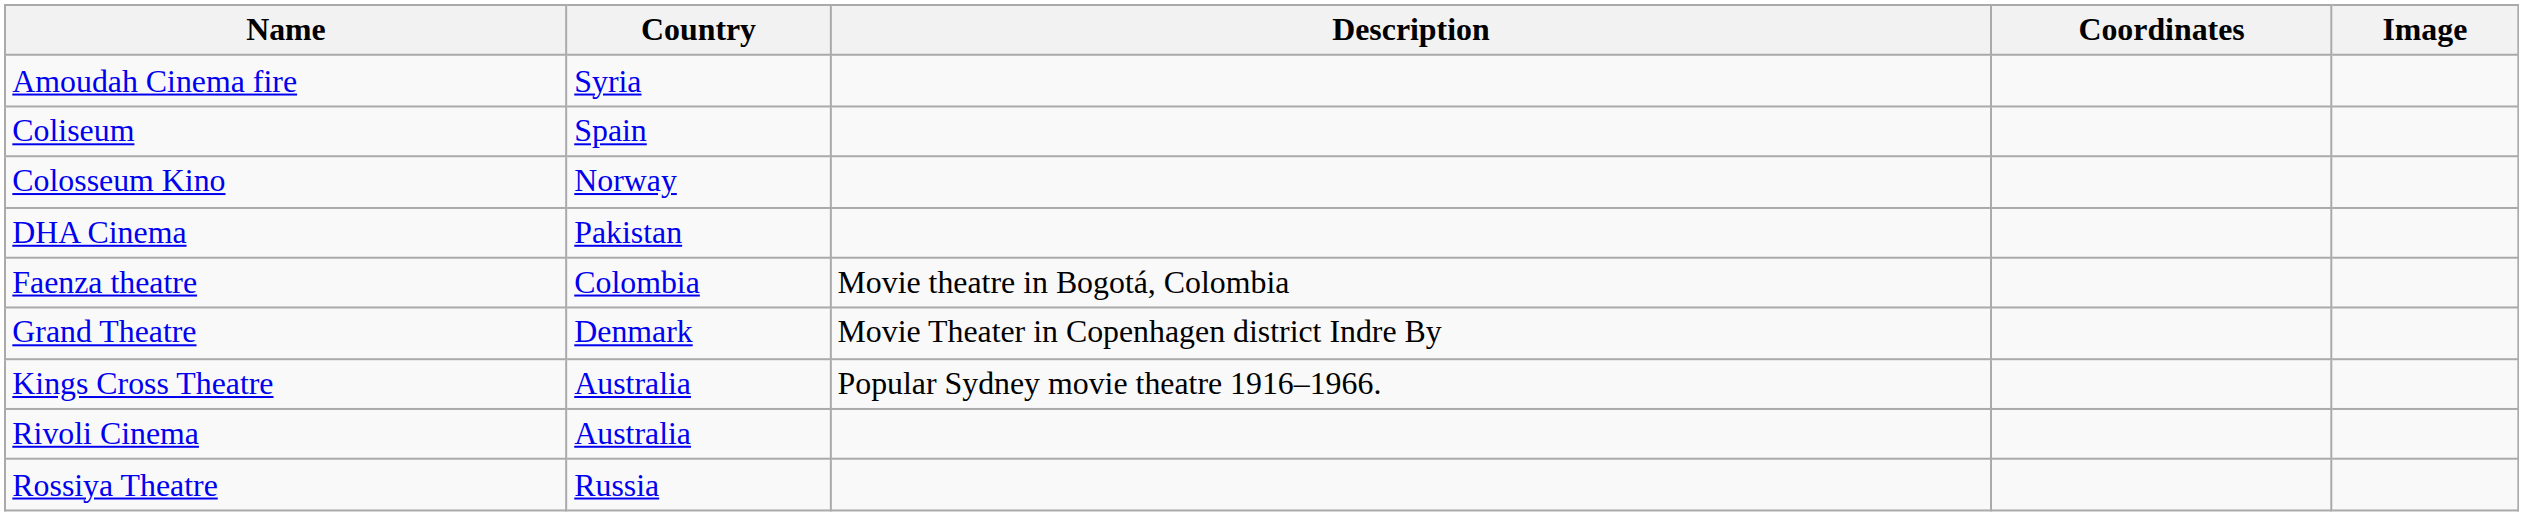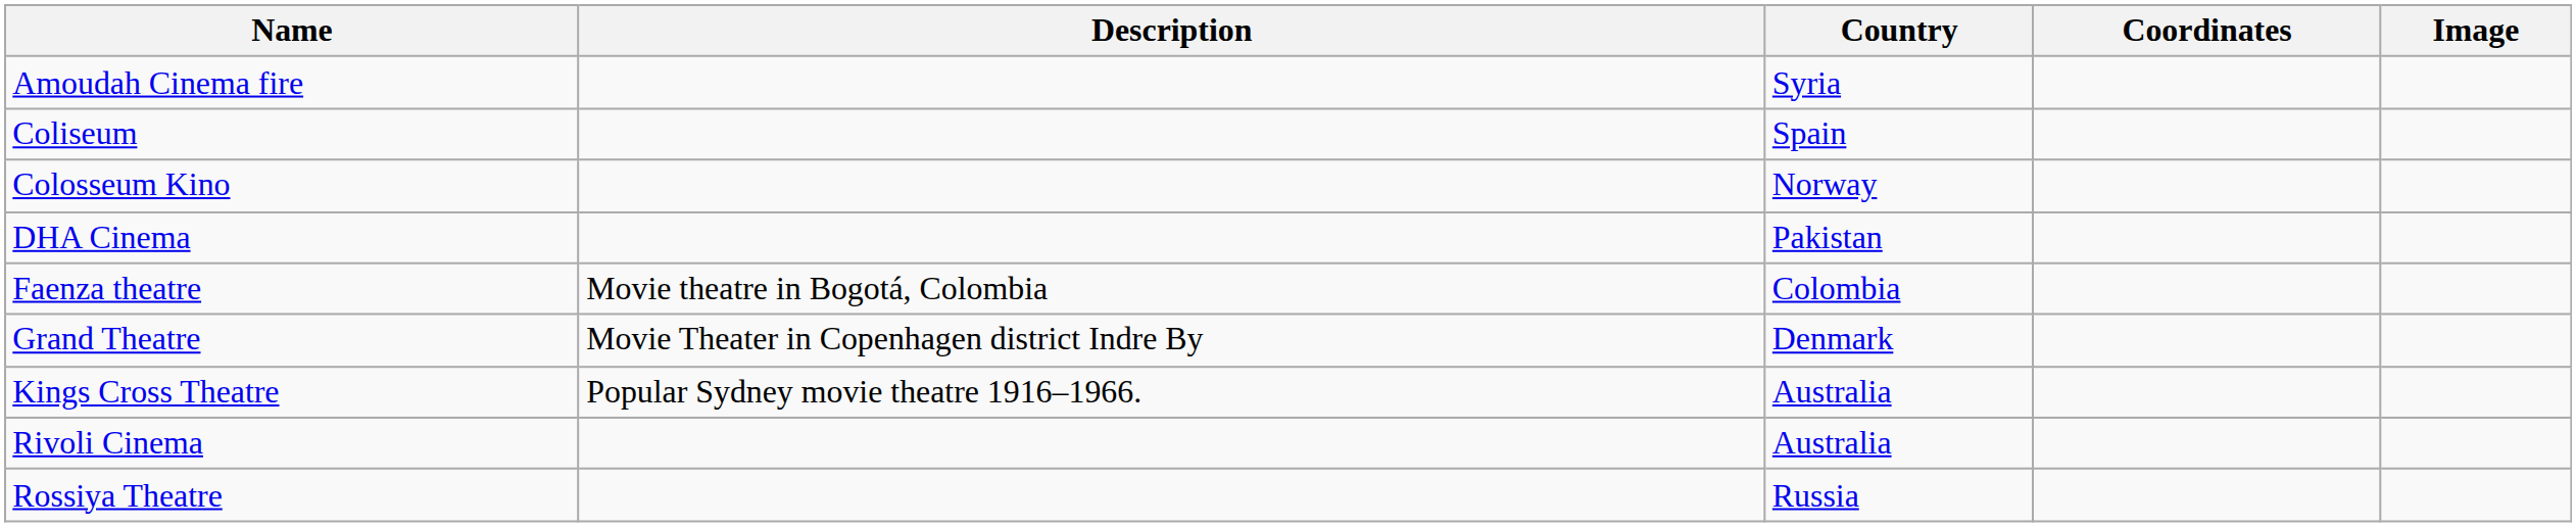columns swapped: Description <-> Country
